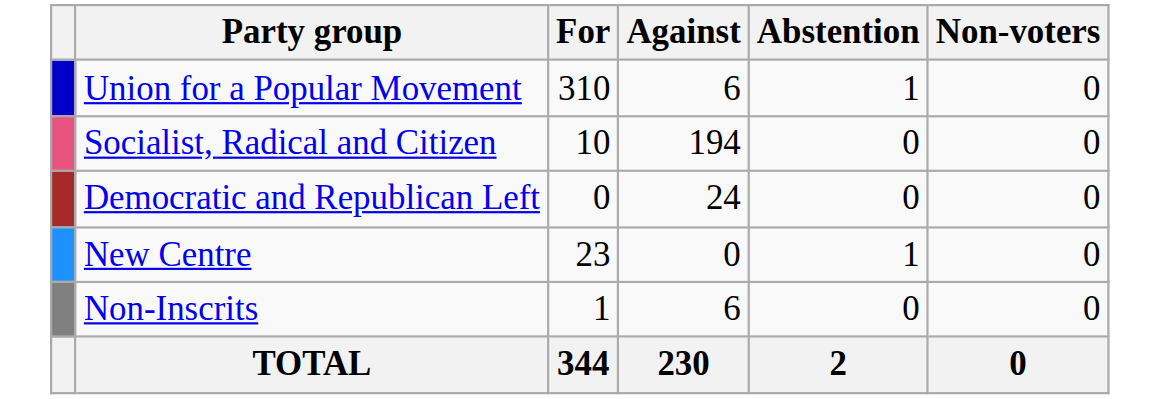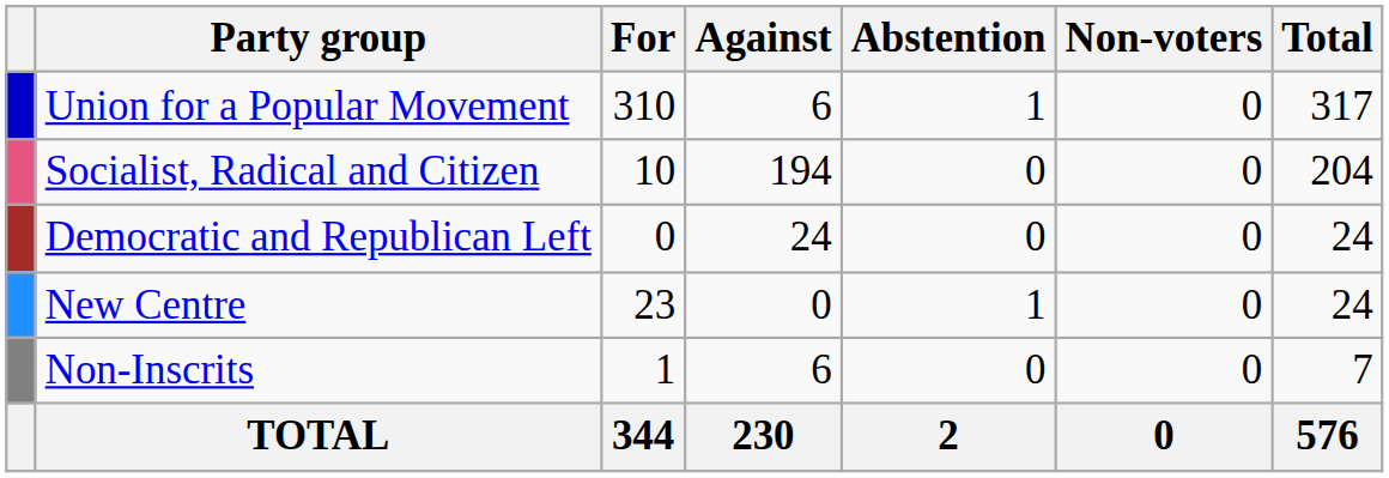+ column: Total | 317 | 204 | 24 | 24 | 7 | 576
